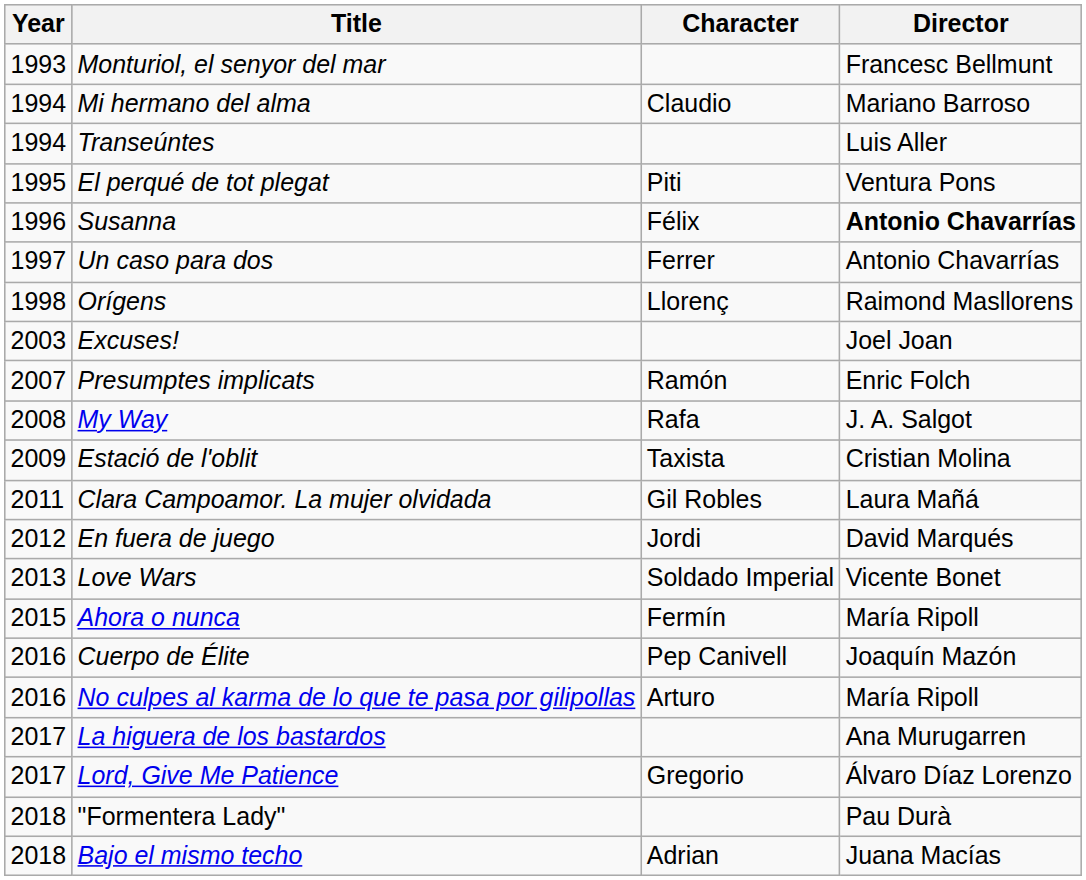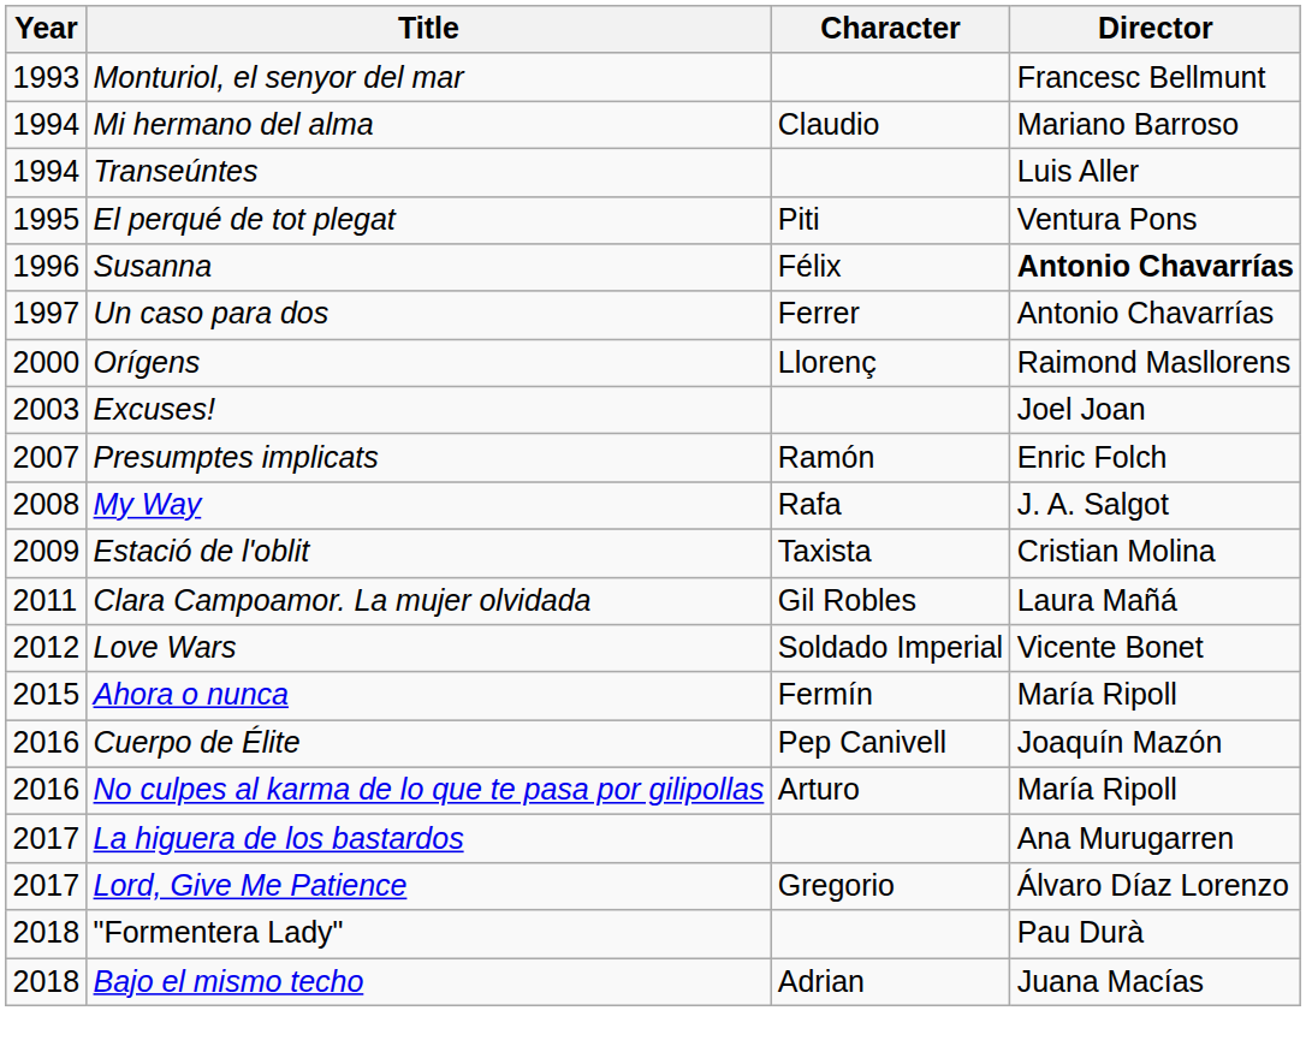Orígens | Year: 1998 -> 2000
- row: 2012 | En fuera de juego | Jordi | David Marqués
Love Wars | Year: 2013 -> 2012
